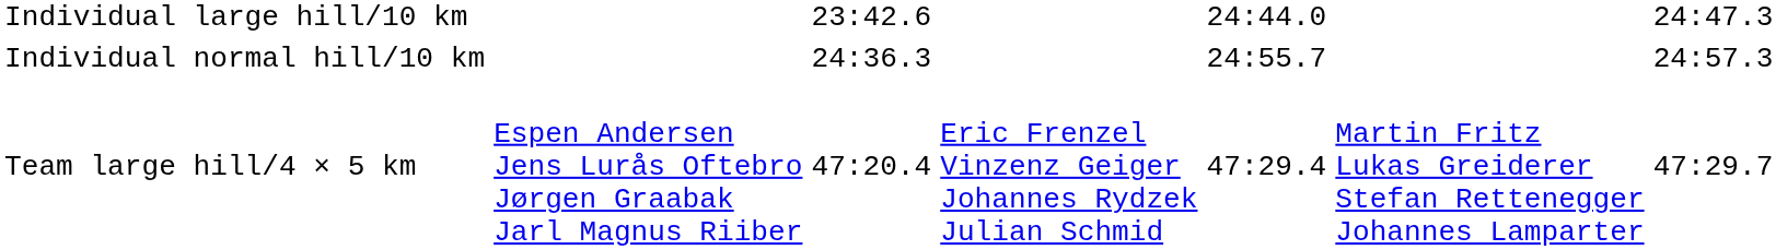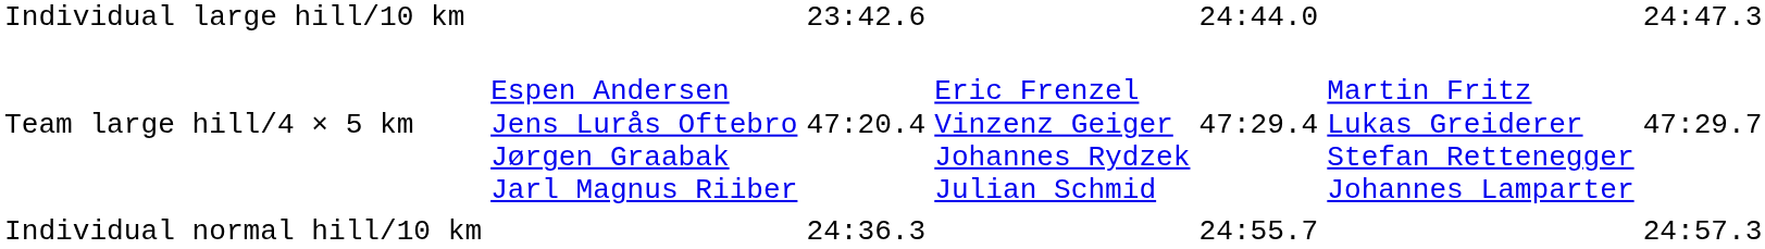rows swapped: Team large hill/4 × 5 km <-> Individual normal hill/10 km
